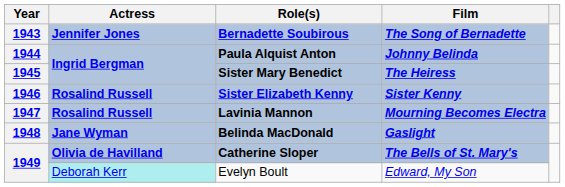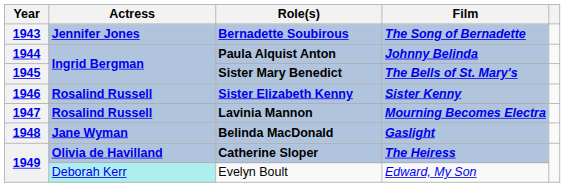Sister Mary Benedict | Film: The Heiress -> The Bells of St. Mary's
Catherine Sloper | Film: The Bells of St. Mary's -> The Heiress
